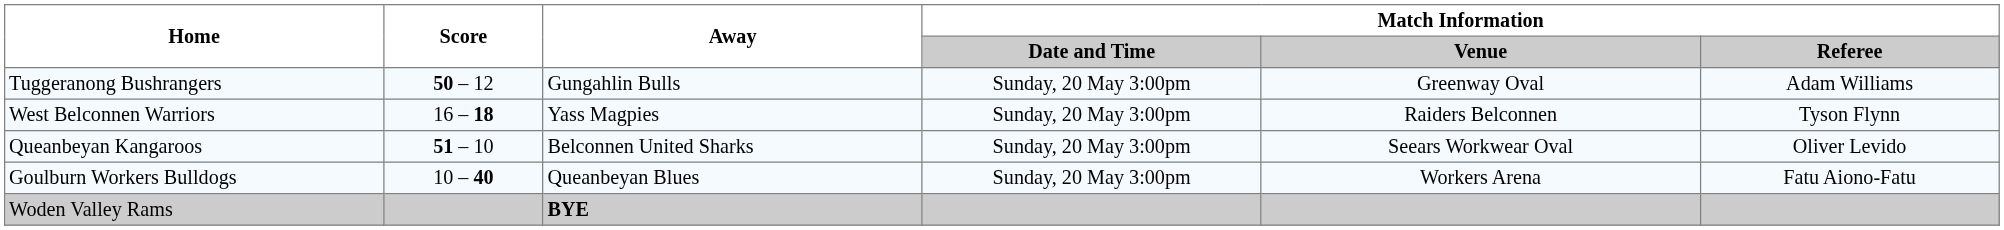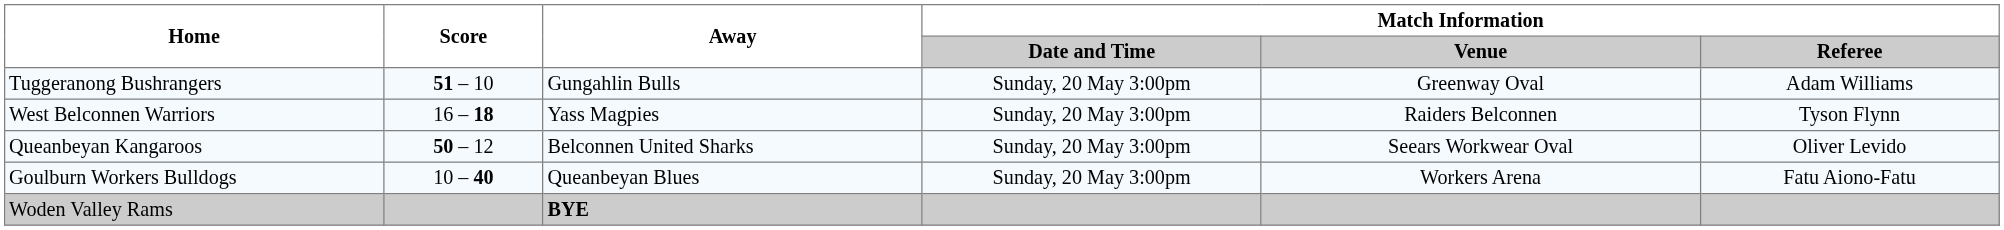Tuggeranong Bushrangers | Score: 50 – 12 -> 51 – 10
Queanbeyan Kangaroos | Score: 51 – 10 -> 50 – 12
